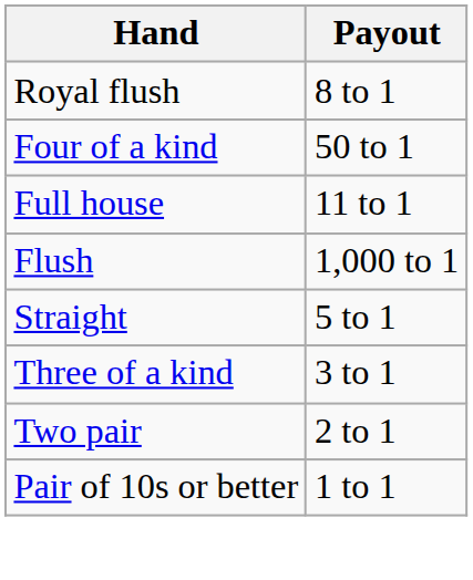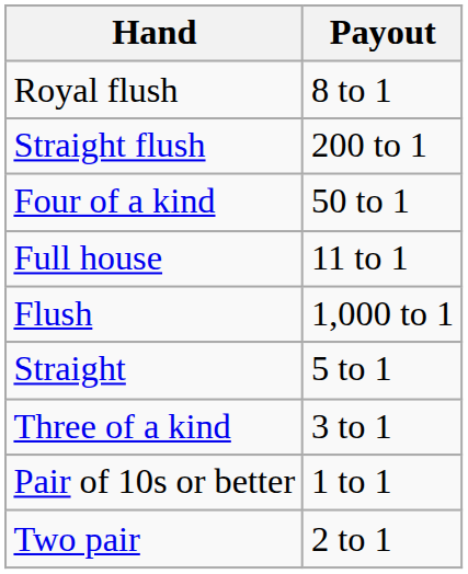+ row: Straight flush | 200 to 1
rows swapped: Two pair <-> Pair of 10s or better
